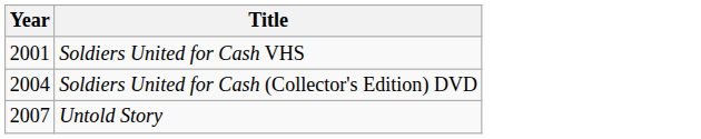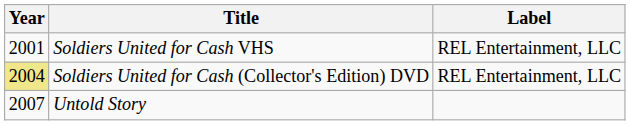+ column: Label | REL Entertainment, LLC | REL Entertainment, LLC
Soldiers United for Cash (Collector's Edition) DVD | Year: no background -> khaki background
